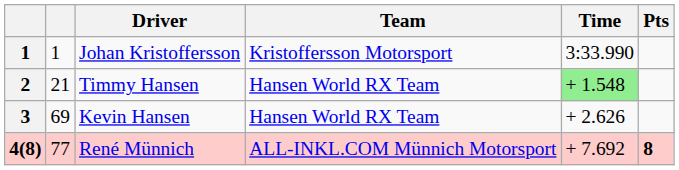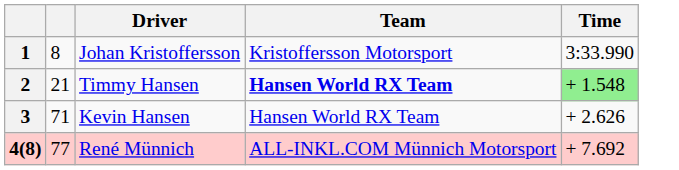- column: Pts | 8
Johan Kristoffersson | column 2: 1 -> 8
Timmy Hansen | Team: normal -> bold
Kevin Hansen | column 2: 69 -> 71
